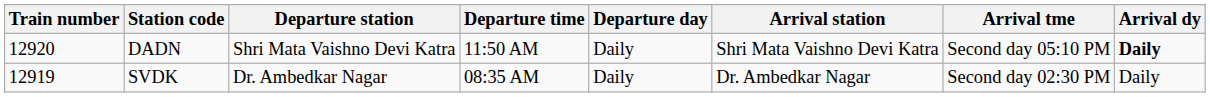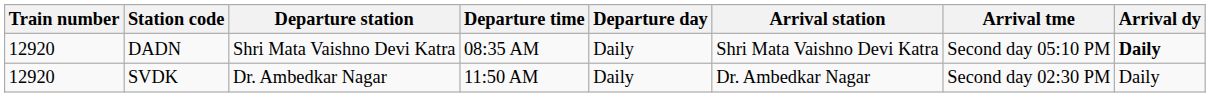DADN | Departure time: 11:50 AM -> 08:35 AM
SVDK | Train number: 12919 -> 12920
SVDK | Departure time: 08:35 AM -> 11:50 AM
